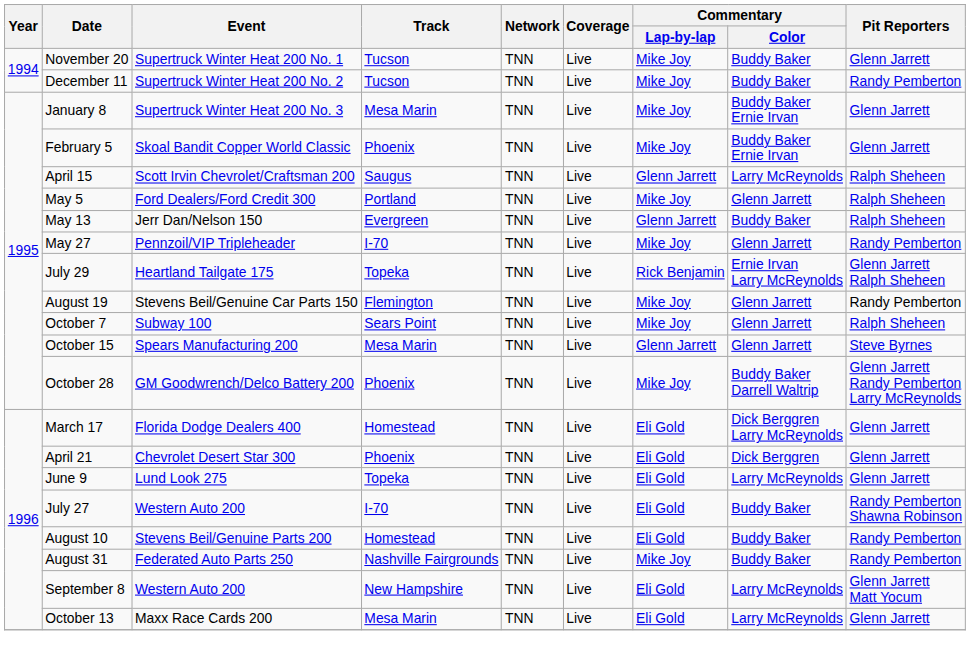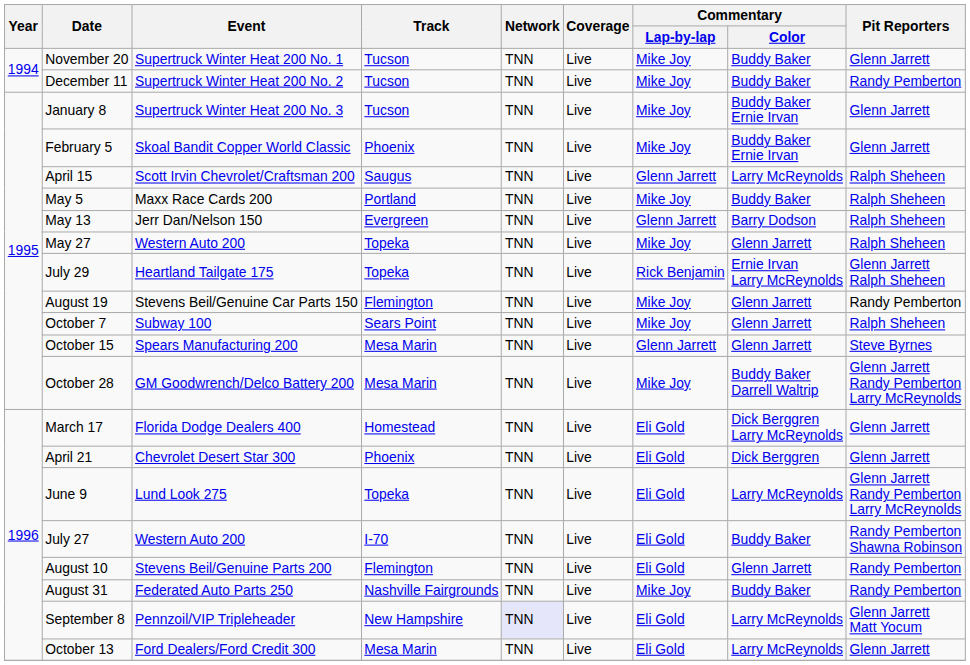January 8 | Track: Mesa Marin -> Tucson
May 5 | Event: Ford Dealers/Ford Credit 300 -> Maxx Race Cards 200
May 5 | Commentary / Color: Glenn Jarrett -> Buddy Baker
May 13 | Commentary / Color: Buddy Baker -> Barry Dodson
May 27 | Event: Pennzoil/VIP Tripleheader -> Western Auto 200
May 27 | Track: I-70 -> Topeka
May 27 | Pit Reporters: Randy Pemberton -> Ralph Sheheen
October 28 | Track: Phoenix -> Mesa Marin
June 9 | Pit Reporters: Glenn Jarrett -> Glenn Jarrett Randy Pemberton Larry McReynolds
August 10 | Track: Homestead -> Flemington
August 10 | Commentary / Color: Buddy Baker -> Glenn Jarrett
September 8 | Event: Western Auto 200 -> Pennzoil/VIP Tripleheader
September 8 | Network: no background -> lavender background
October 13 | Event: Maxx Race Cards 200 -> Ford Dealers/Ford Credit 300
